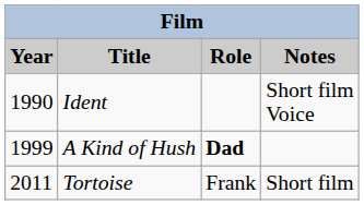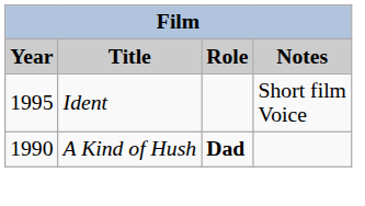Ident | Year: 1990 -> 1995
A Kind of Hush | Year: 1999 -> 1990
- row: 2011 | Tortoise | Frank | Short film
